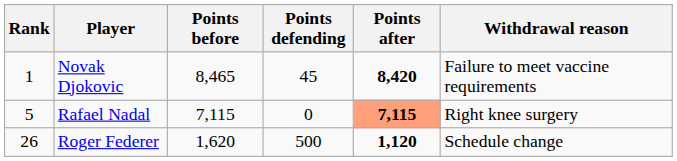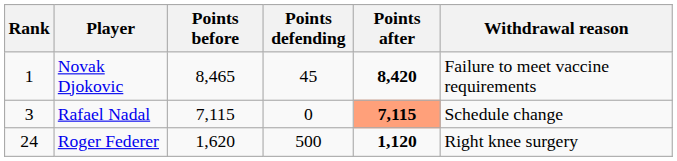Rafael Nadal | Rank: 5 -> 3
Rafael Nadal | Withdrawal reason: Right knee surgery -> Schedule change
Roger Federer | Rank: 26 -> 24
Roger Federer | Withdrawal reason: Schedule change -> Right knee surgery
